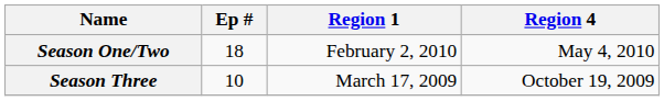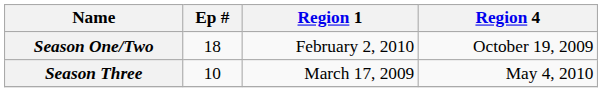Season One/Two | Region 4: May 4, 2010 -> October 19, 2009
Season Three | Region 4: October 19, 2009 -> May 4, 2010
